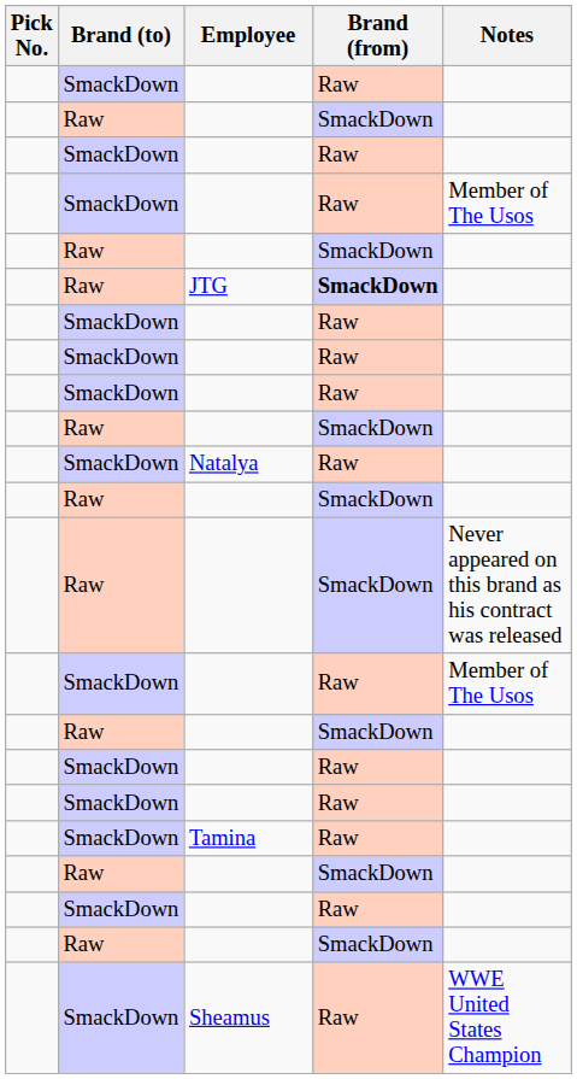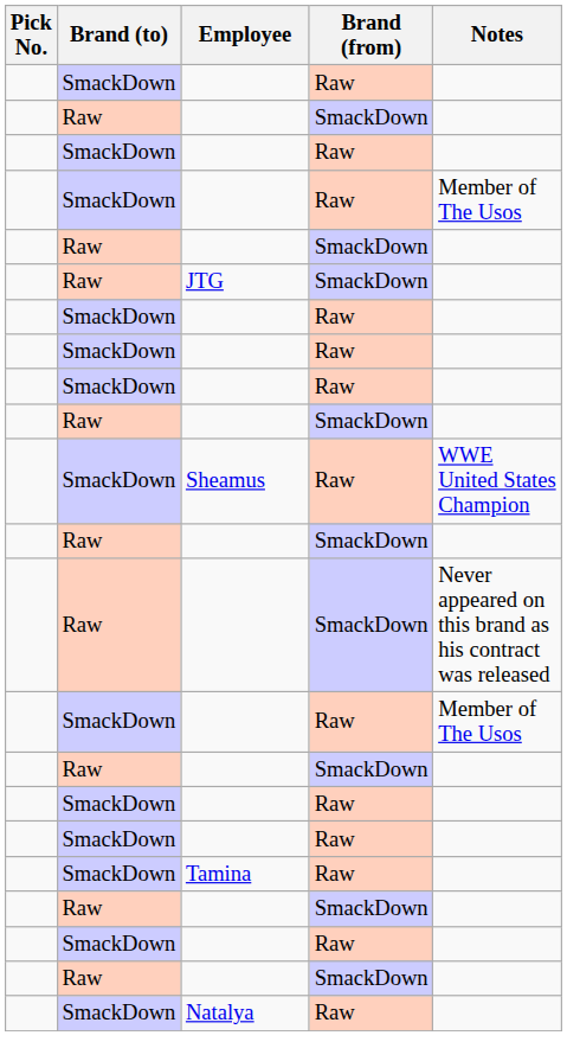JTG | Brand (from): bold -> normal
rows swapped: Natalya <-> Sheamus
